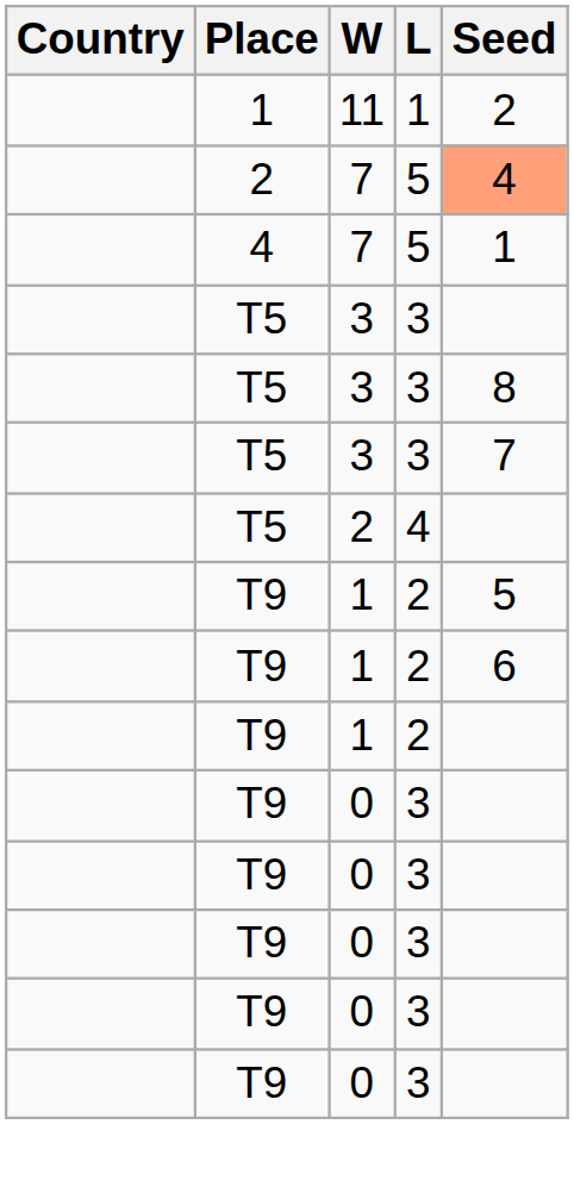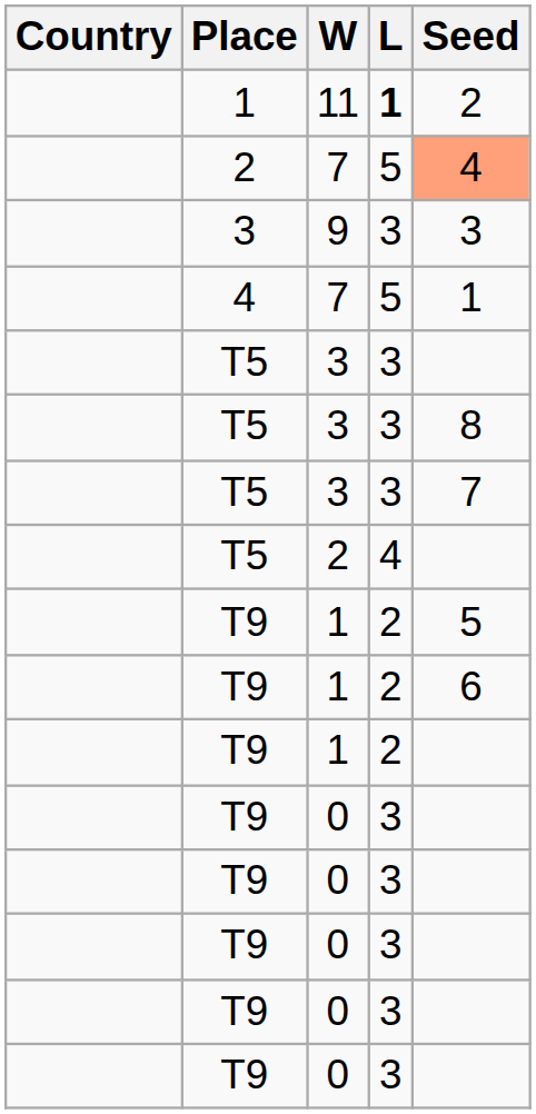11 | L: normal -> bold
+ row: 3 | 9 | 3 | 3
